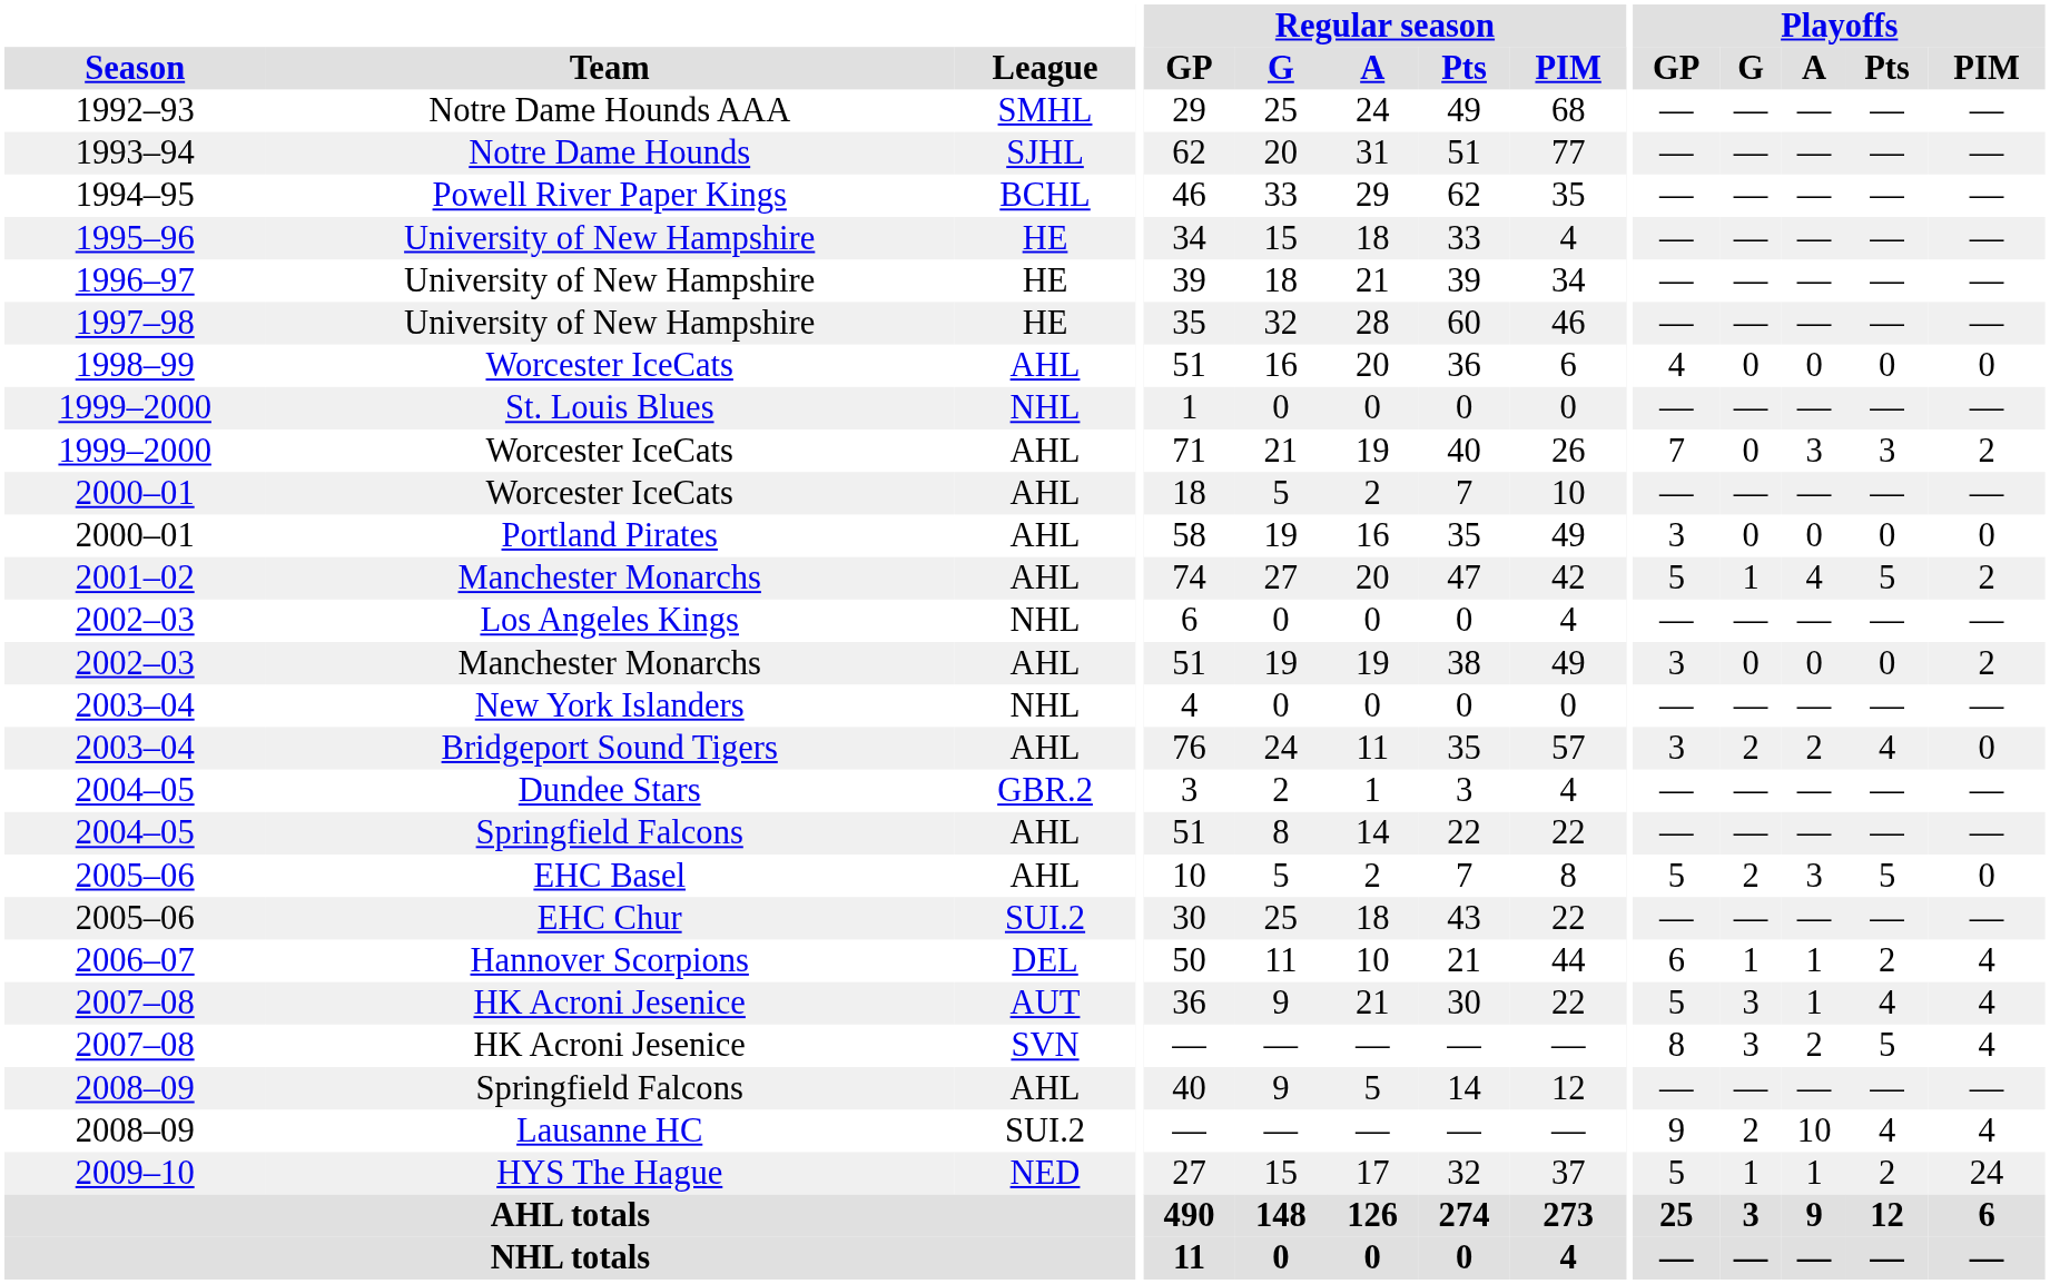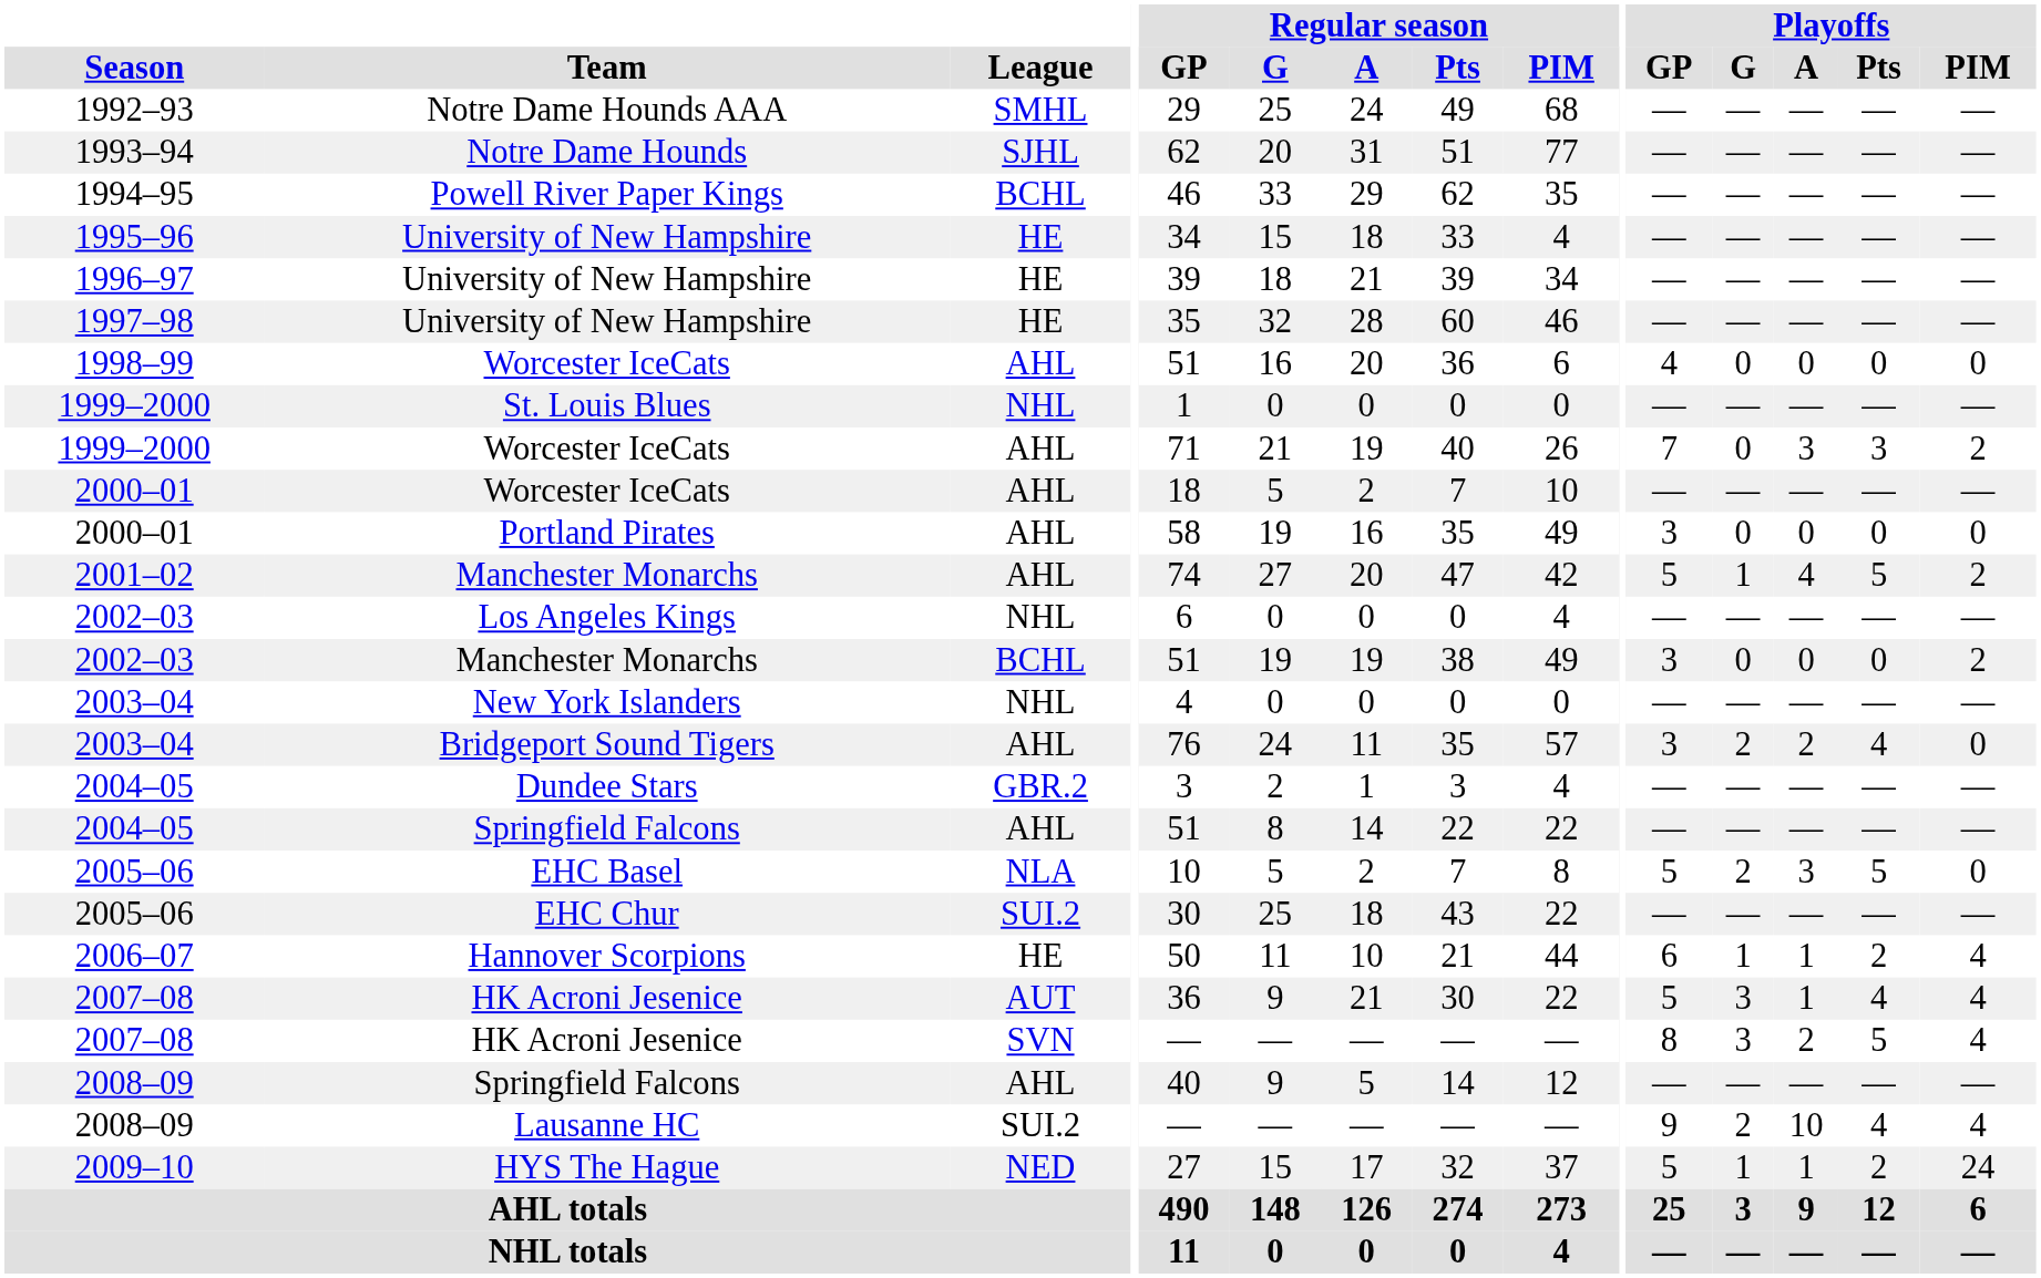2002–03 / Manchester Monarchs | League: AHL -> BCHL
EHC Basel | League: AHL -> NLA
Hannover Scorpions | League: DEL -> HE
